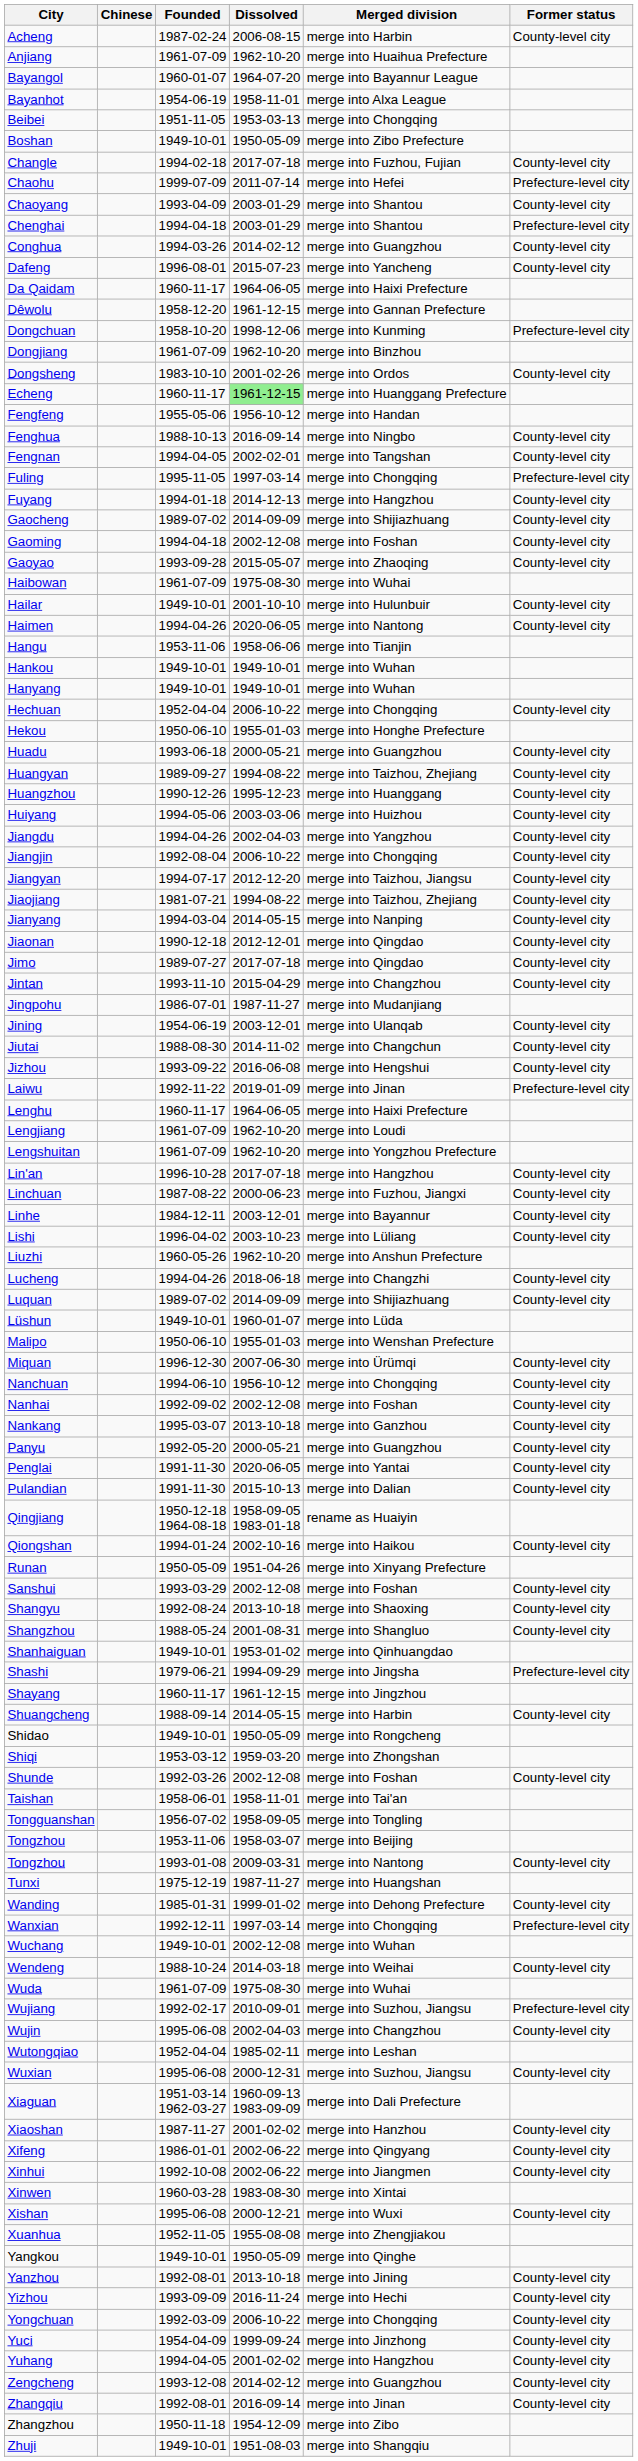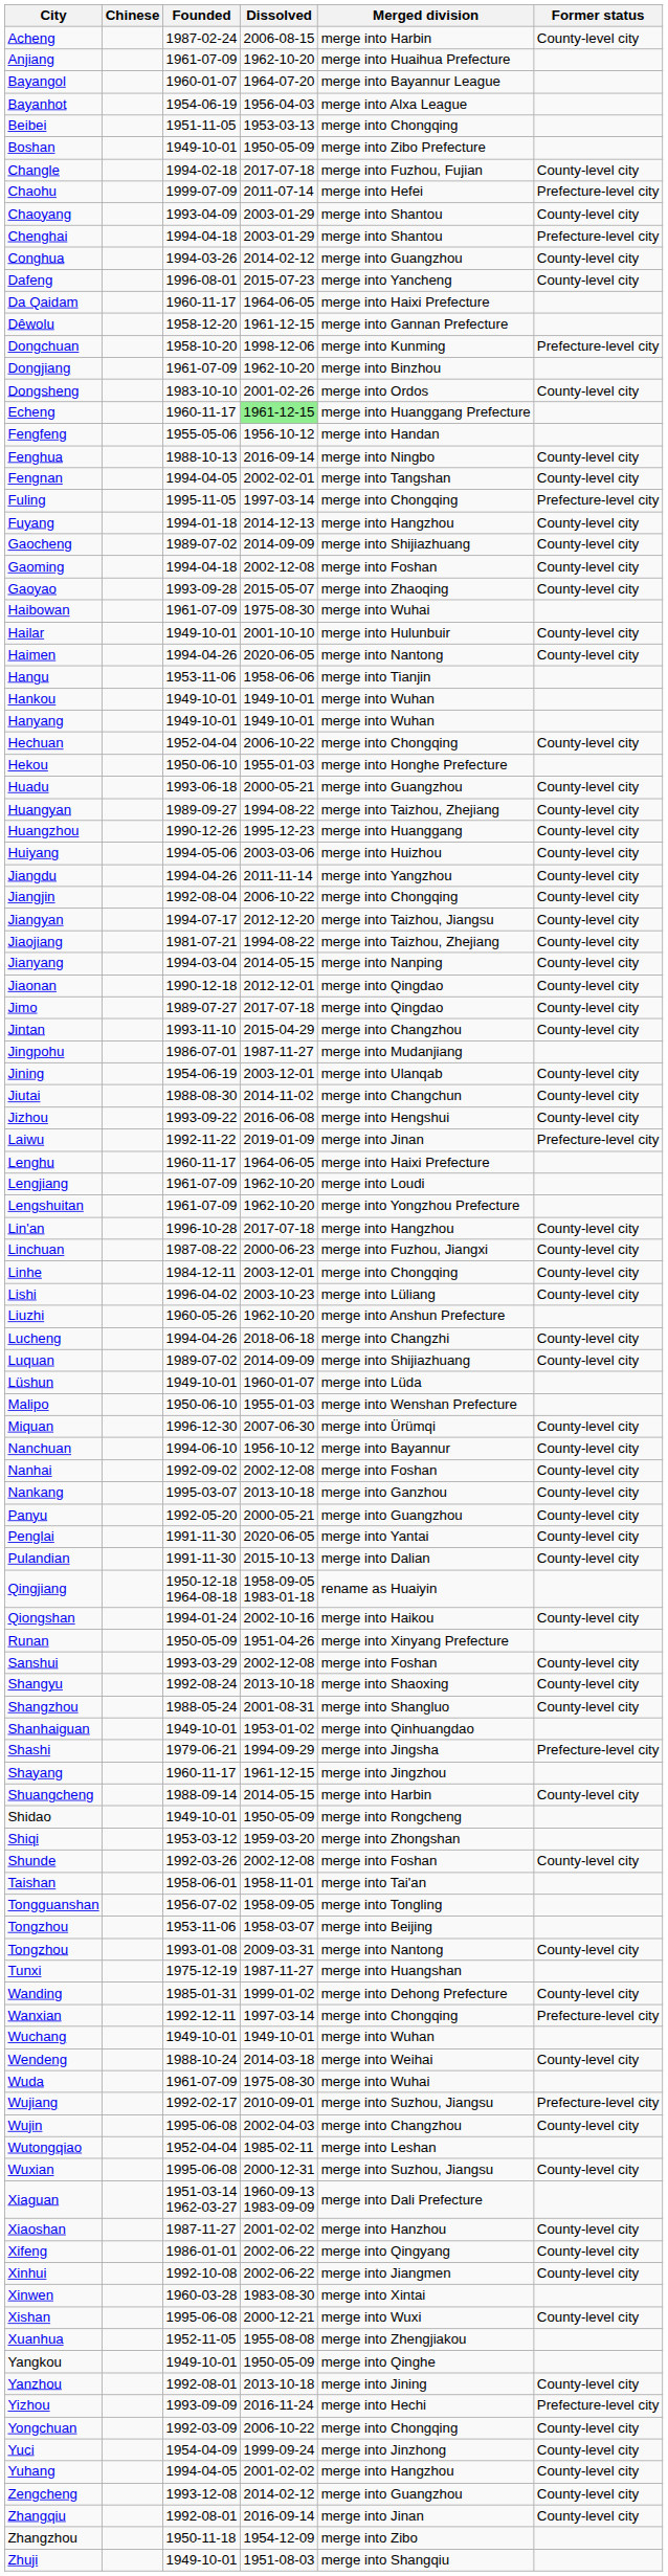Bayanhot | Dissolved: 1958-11-01 -> 1956-04-03
Jiangdu | Dissolved: 2002-04-03 -> 2011-11-14
Linhe | Merged division: merge into Bayannur -> merge into Chongqing
Nanchuan | Merged division: merge into Chongqing -> merge into Bayannur
Wuchang | Dissolved: 2002-12-08 -> 1949-10-01
Yizhou | Former status: County-level city -> Prefecture-level city
